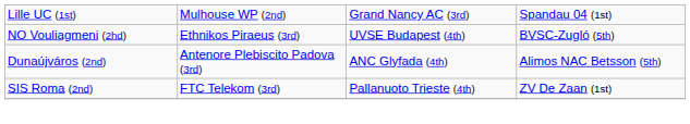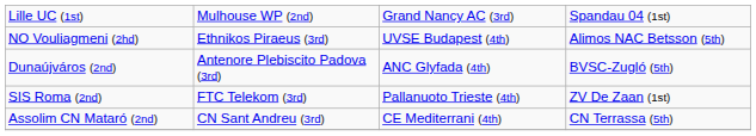NO Vouliagmeni (2hd) | column 4: BVSC-Zugló (5th) -> Alimos NAC Betsson (5th)
Dunaújváros (2nd) | column 4: Alimos NAC Betsson (5th) -> BVSC-Zugló (5th)
+ row: Assolim CN Mataró (2nd) | CN Sant Andreu (3rd) | CE Mediterrani (4th) | CN Terrassa (5th)
